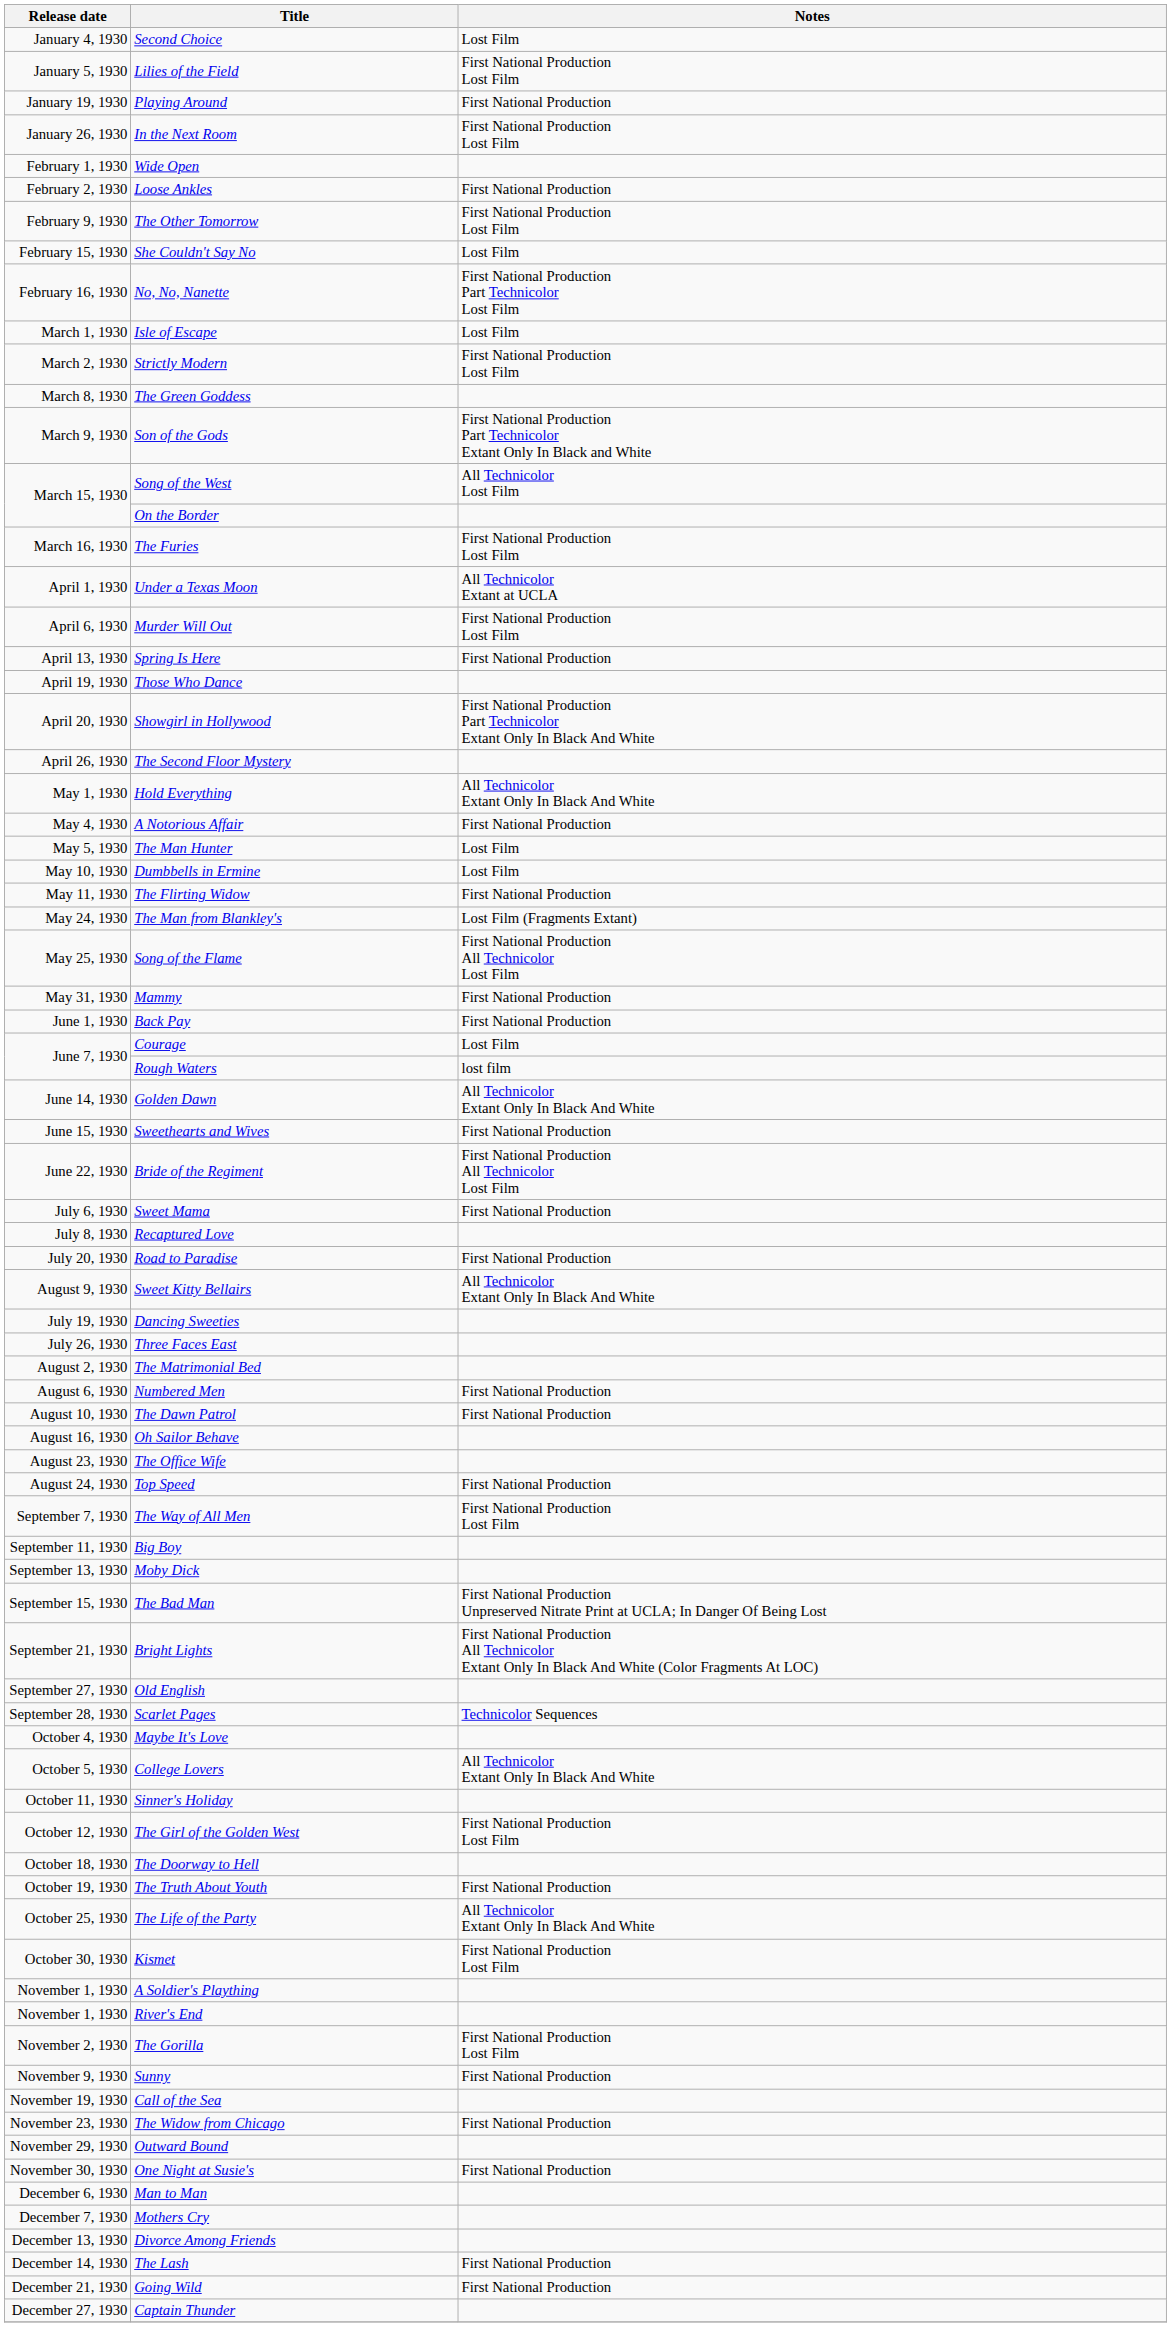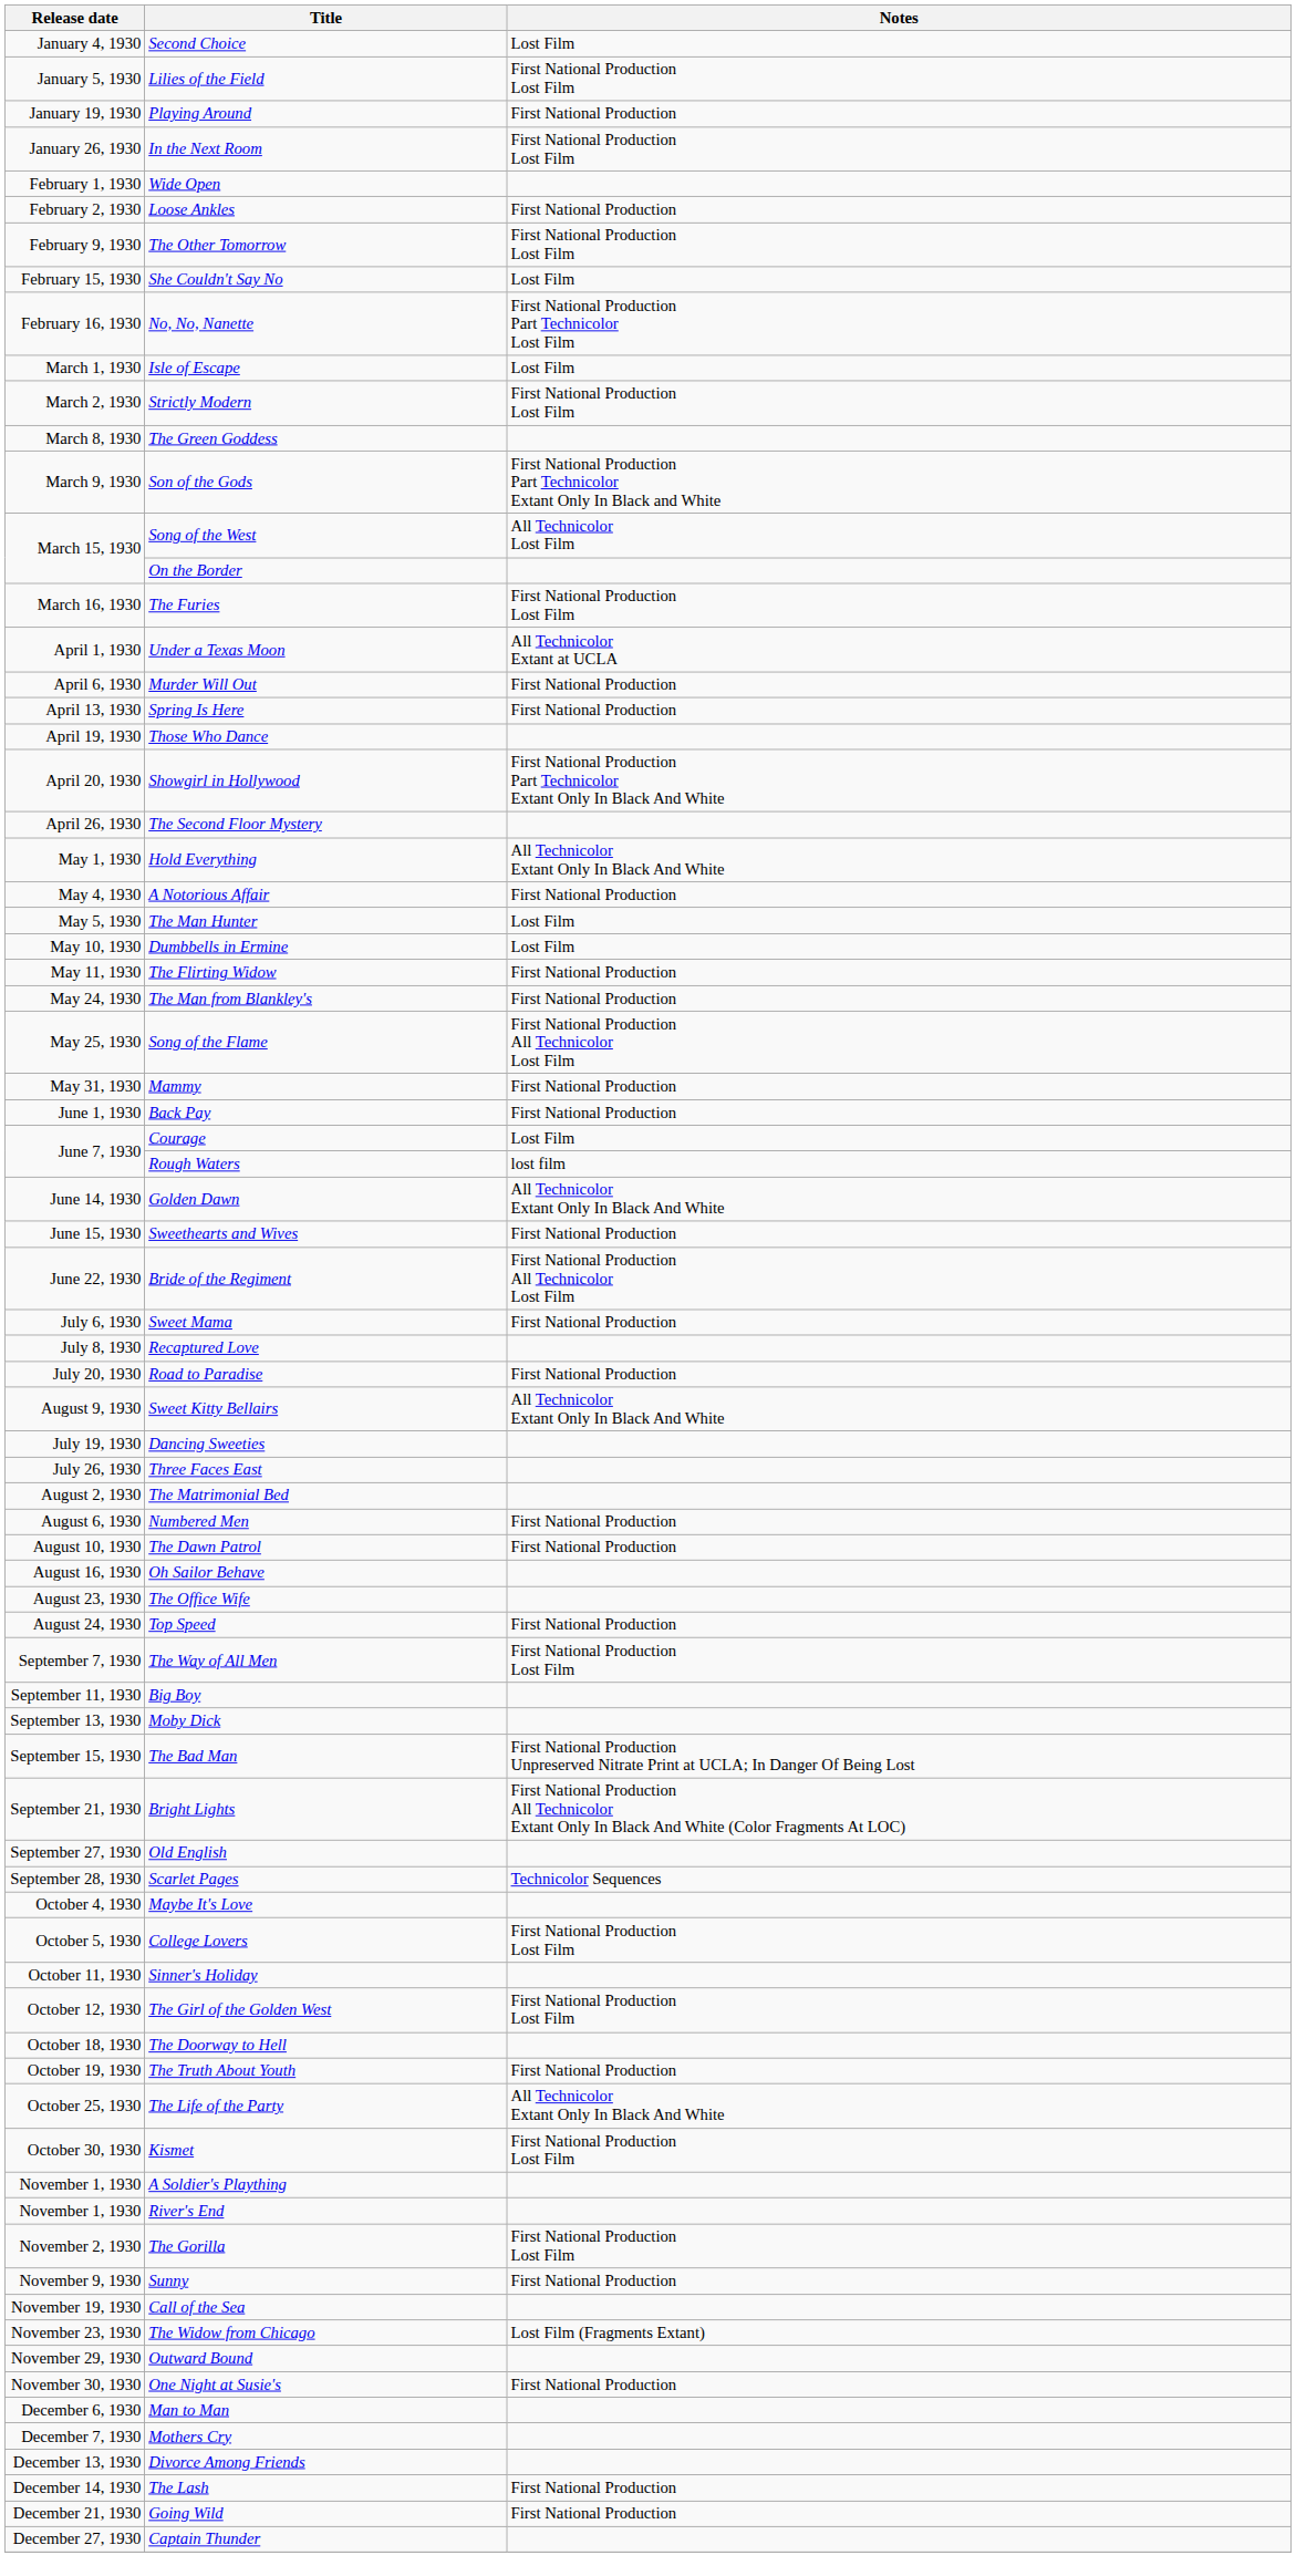Murder Will Out | Notes: First National Production Lost Film -> First National Production
The Man from Blankley's | Notes: Lost Film (Fragments Extant) -> First National Production
College Lovers | Notes: All Technicolor Extant Only In Black And White -> First National Production Lost Film
The Widow from Chicago | Notes: First National Production -> Lost Film (Fragments Extant)
